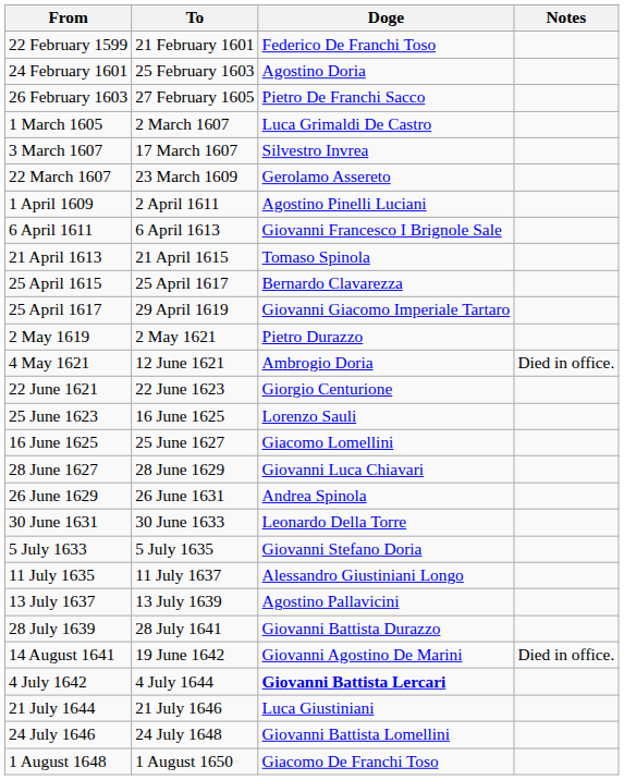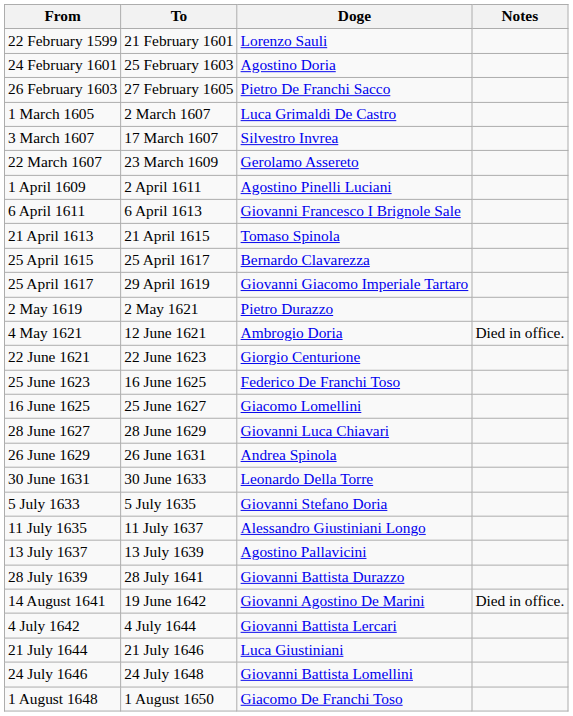22 February 1599 | Doge: Federico De Franchi Toso -> Lorenzo Sauli
25 June 1623 | Doge: Lorenzo Sauli -> Federico De Franchi Toso
4 July 1642 | Doge: bold -> normal
